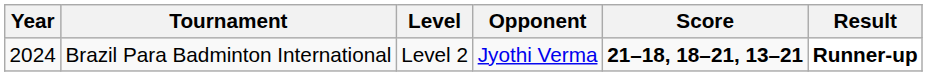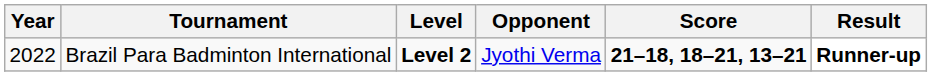Brazil Para Badminton International | Year: 2024 -> 2022
Brazil Para Badminton International | Level: normal -> bold
